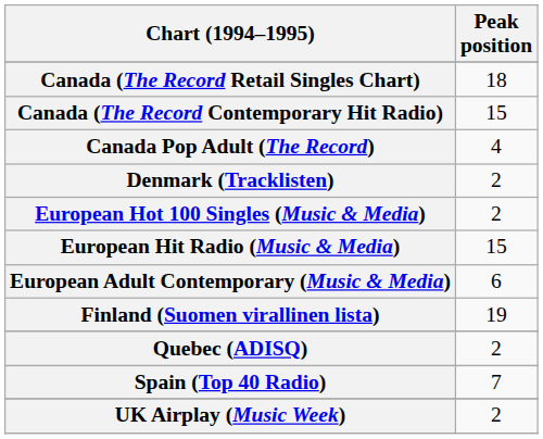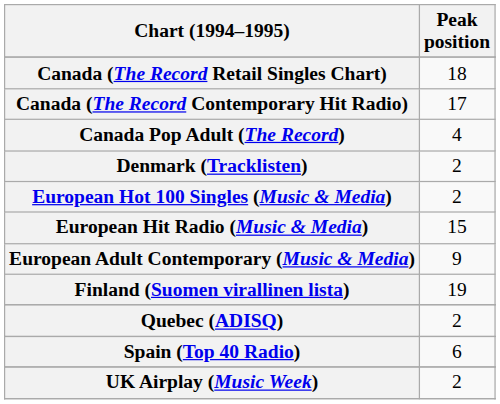Canada (The Record Contemporary Hit Radio) | Peak position: 15 -> 17
European Adult Contemporary (Music & Media) | Peak position: 6 -> 9
Spain (Top 40 Radio) | Peak position: 7 -> 6
